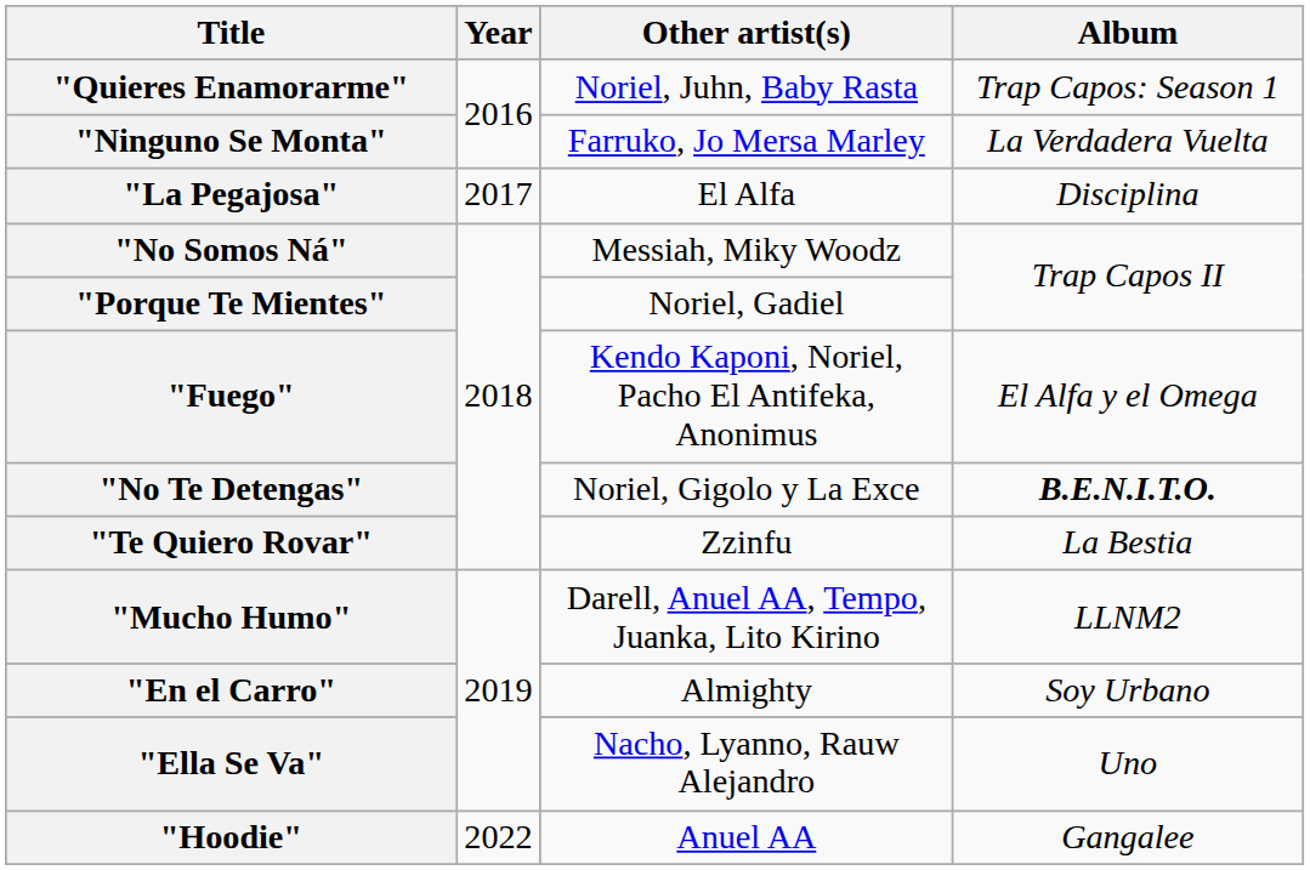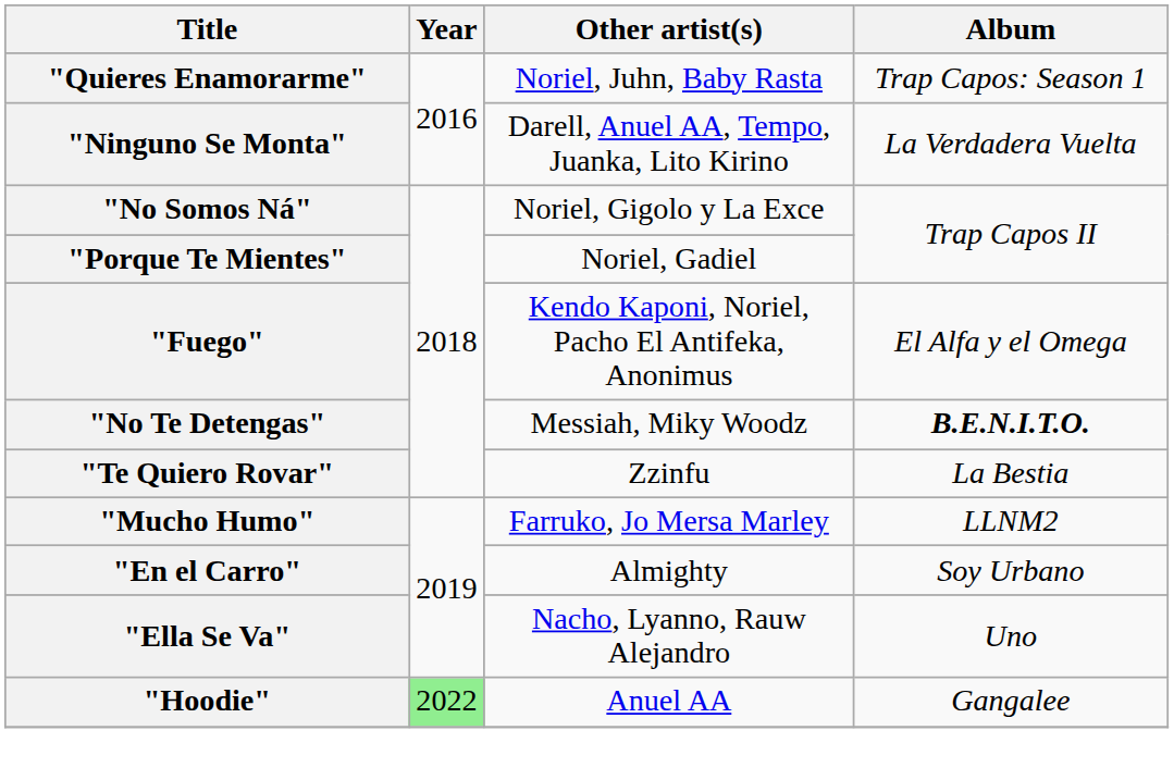"Ninguno Se Monta" | Other artist(s): Farruko, Jo Mersa Marley -> Darell, Anuel AA, Tempo, Juanka, Lito Kirino
- row: "La Pegajosa" | 2017 | El Alfa | Disciplina
"No Somos Ná" | Other artist(s): Messiah, Miky Woodz -> Noriel, Gigolo y La Exce
"No Te Detengas" | Other artist(s): Noriel, Gigolo y La Exce -> Messiah, Miky Woodz
"Mucho Humo" | Other artist(s): Darell, Anuel AA, Tempo, Juanka, Lito Kirino -> Farruko, Jo Mersa Marley
"Hoodie" | Year: no background -> lightgreen background
